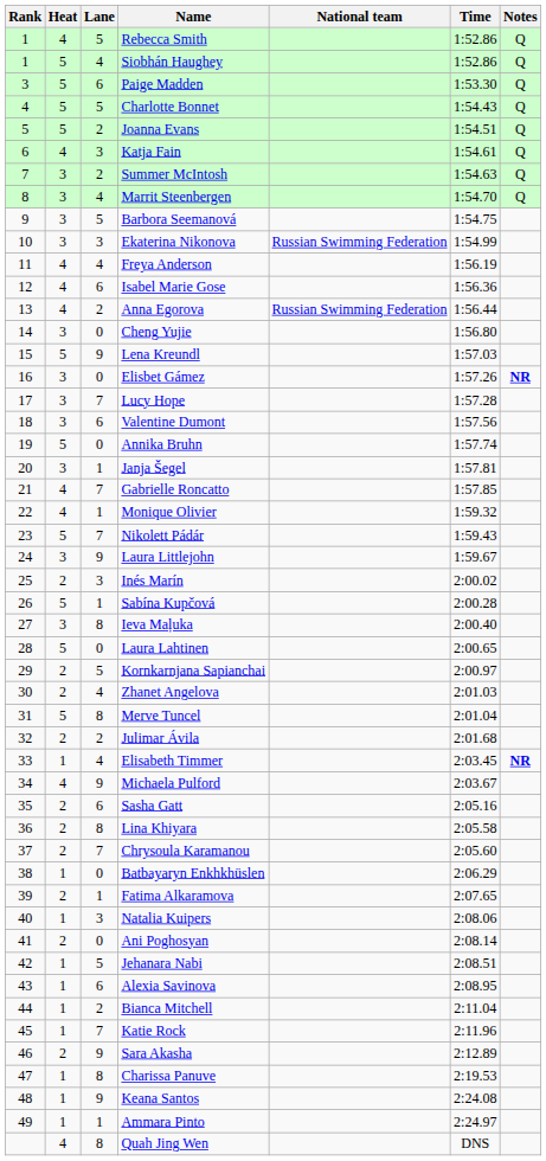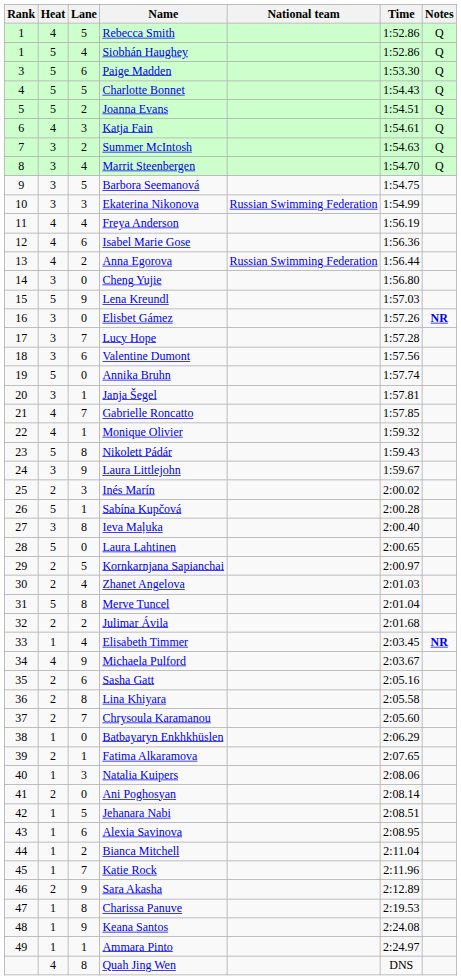Nikolett Pádár | Lane: 7 -> 8
